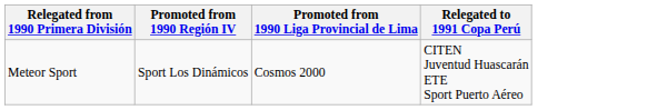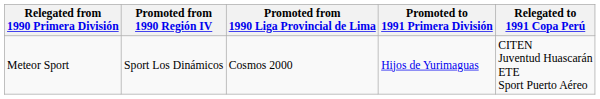+ column: Promoted to 1991 Primera División | Hijos de Yurimaguas
